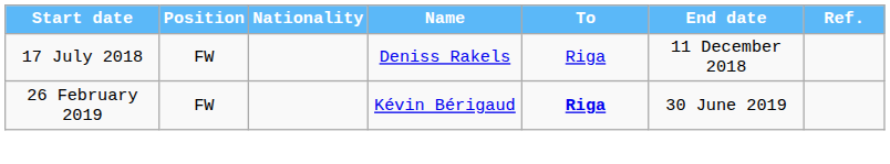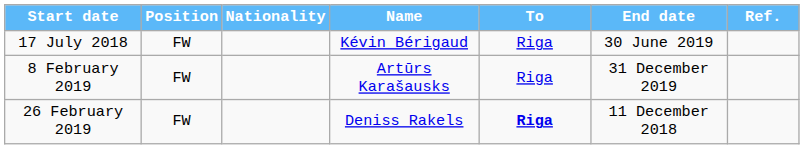17 July 2018 | Name: Deniss Rakels -> Kévin Bérigaud
17 July 2018 | End date: 11 December 2018 -> 30 June 2019
+ row: 8 February 2019 | FW | Artūrs Karašausks | Riga | 31 December 2019
26 February 2019 | Name: Kévin Bérigaud -> Deniss Rakels
26 February 2019 | End date: 30 June 2019 -> 11 December 2018
